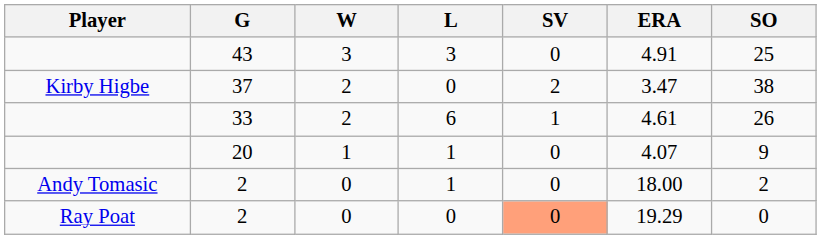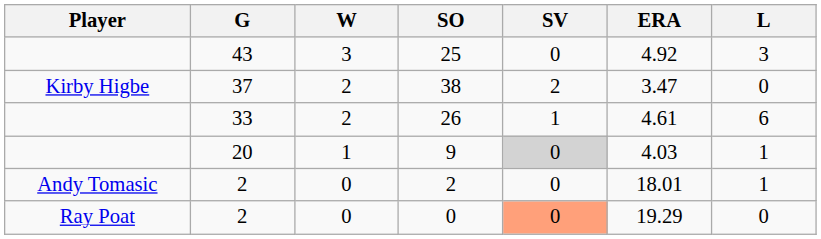columns swapped: L <-> SO
43 | ERA: 4.91 -> 4.92
20 | SV: no background -> lightgrey background
20 | ERA: 4.07 -> 4.03
Andy Tomasic / 2 | ERA: 18.00 -> 18.01
